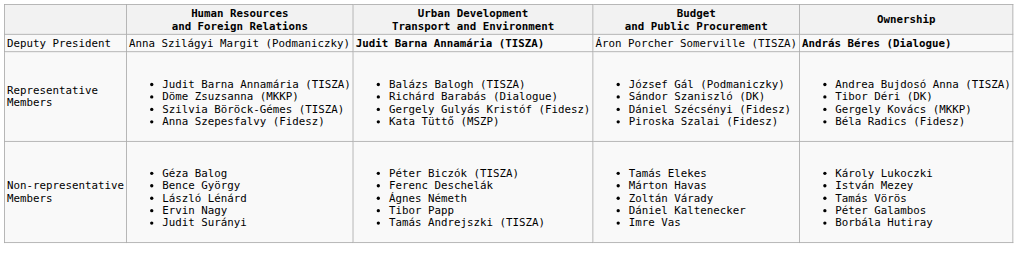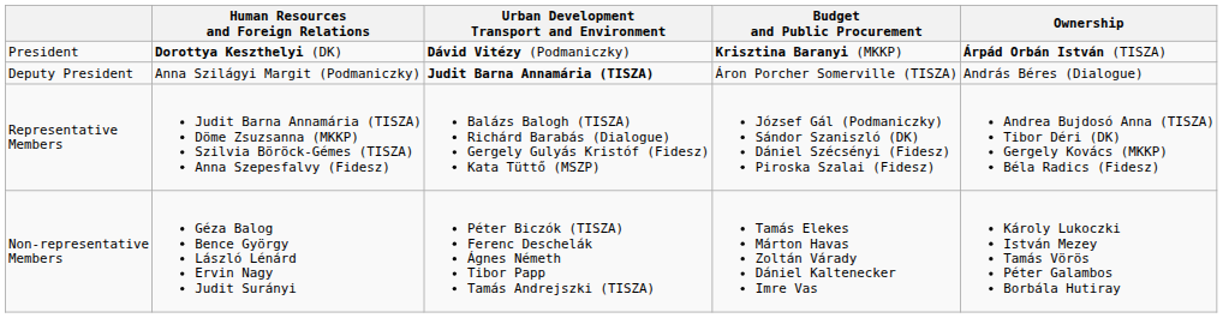+ row: President | Dorottya Keszthelyi (DK) | Dávid Vitézy (Podmaniczky) | Krisztina Baranyi (MKKP) | Árpád Orbán István (TISZA)
Deputy President | Ownership: bold -> normal
